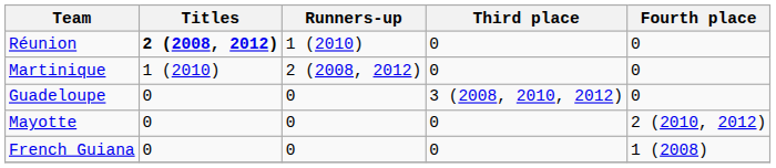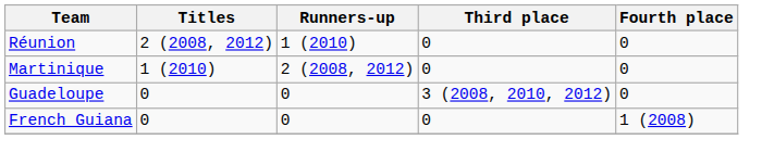Réunion | Titles: bold -> normal
- row: Mayotte | 0 | 0 | 0 | 2 (2010, 2012)
